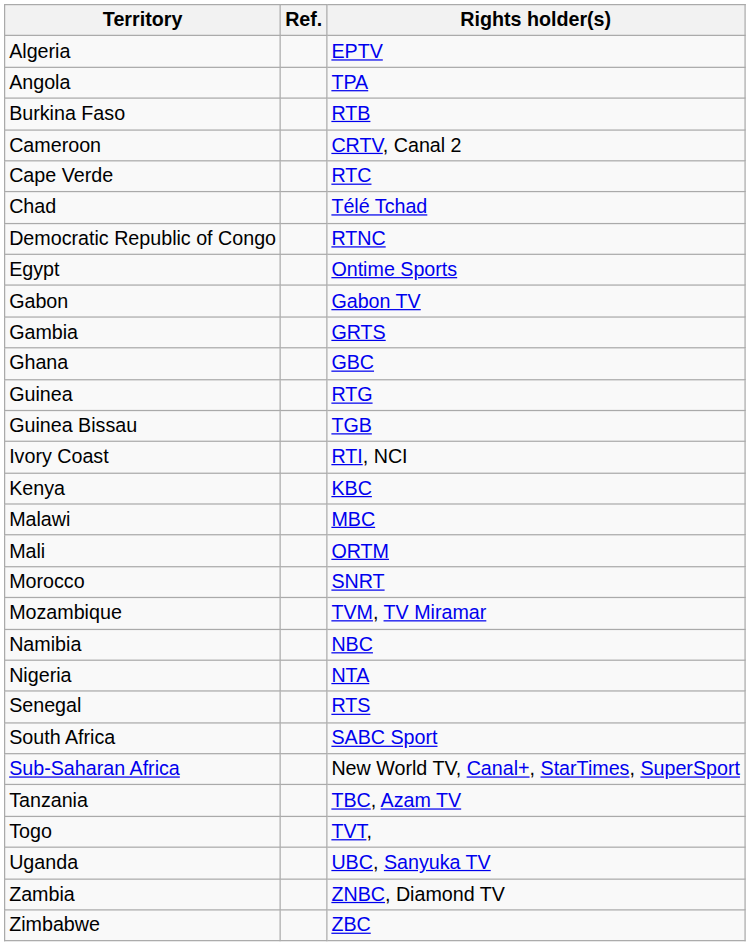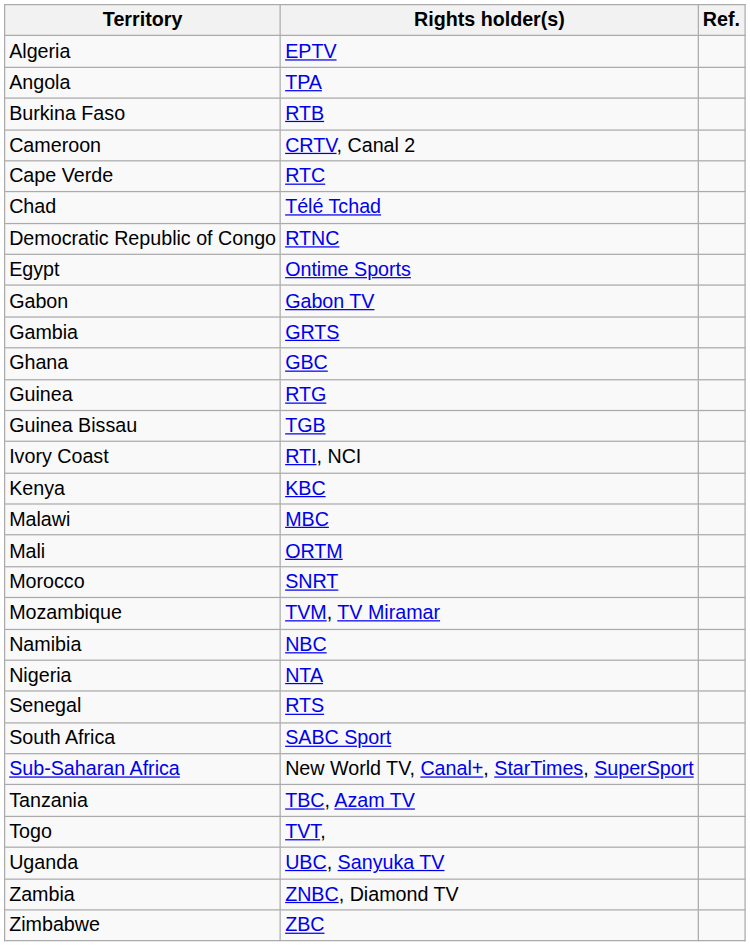columns swapped: Rights holder(s) <-> Ref.
